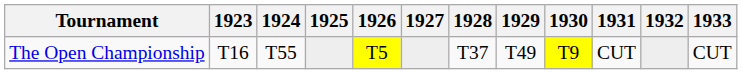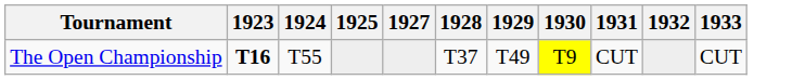- column: 1926 | T5
The Open Championship | 1923: normal -> bold
